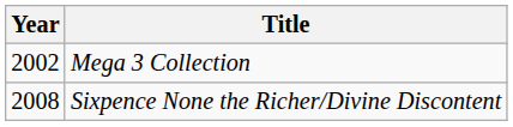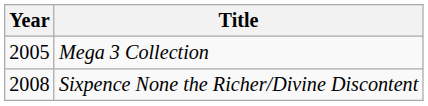Mega 3 Collection | Year: 2002 -> 2005
